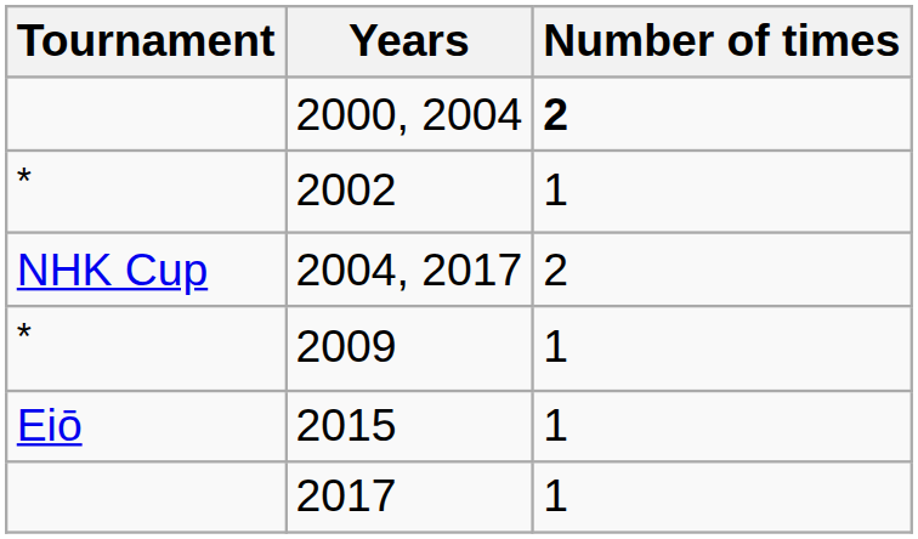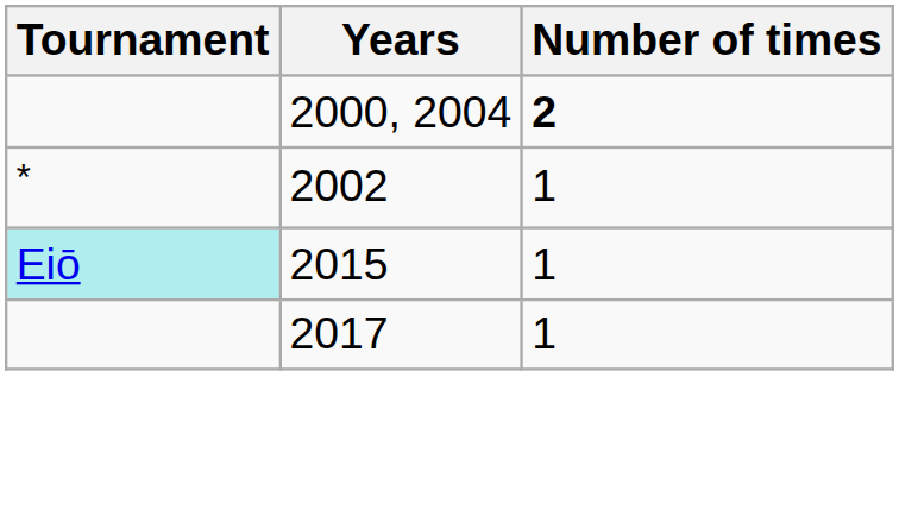- row: NHK Cup | 2004, 2017 | 2
- row: * | 2009 | 1
2015 | Tournament: no background -> paleturquoise background
